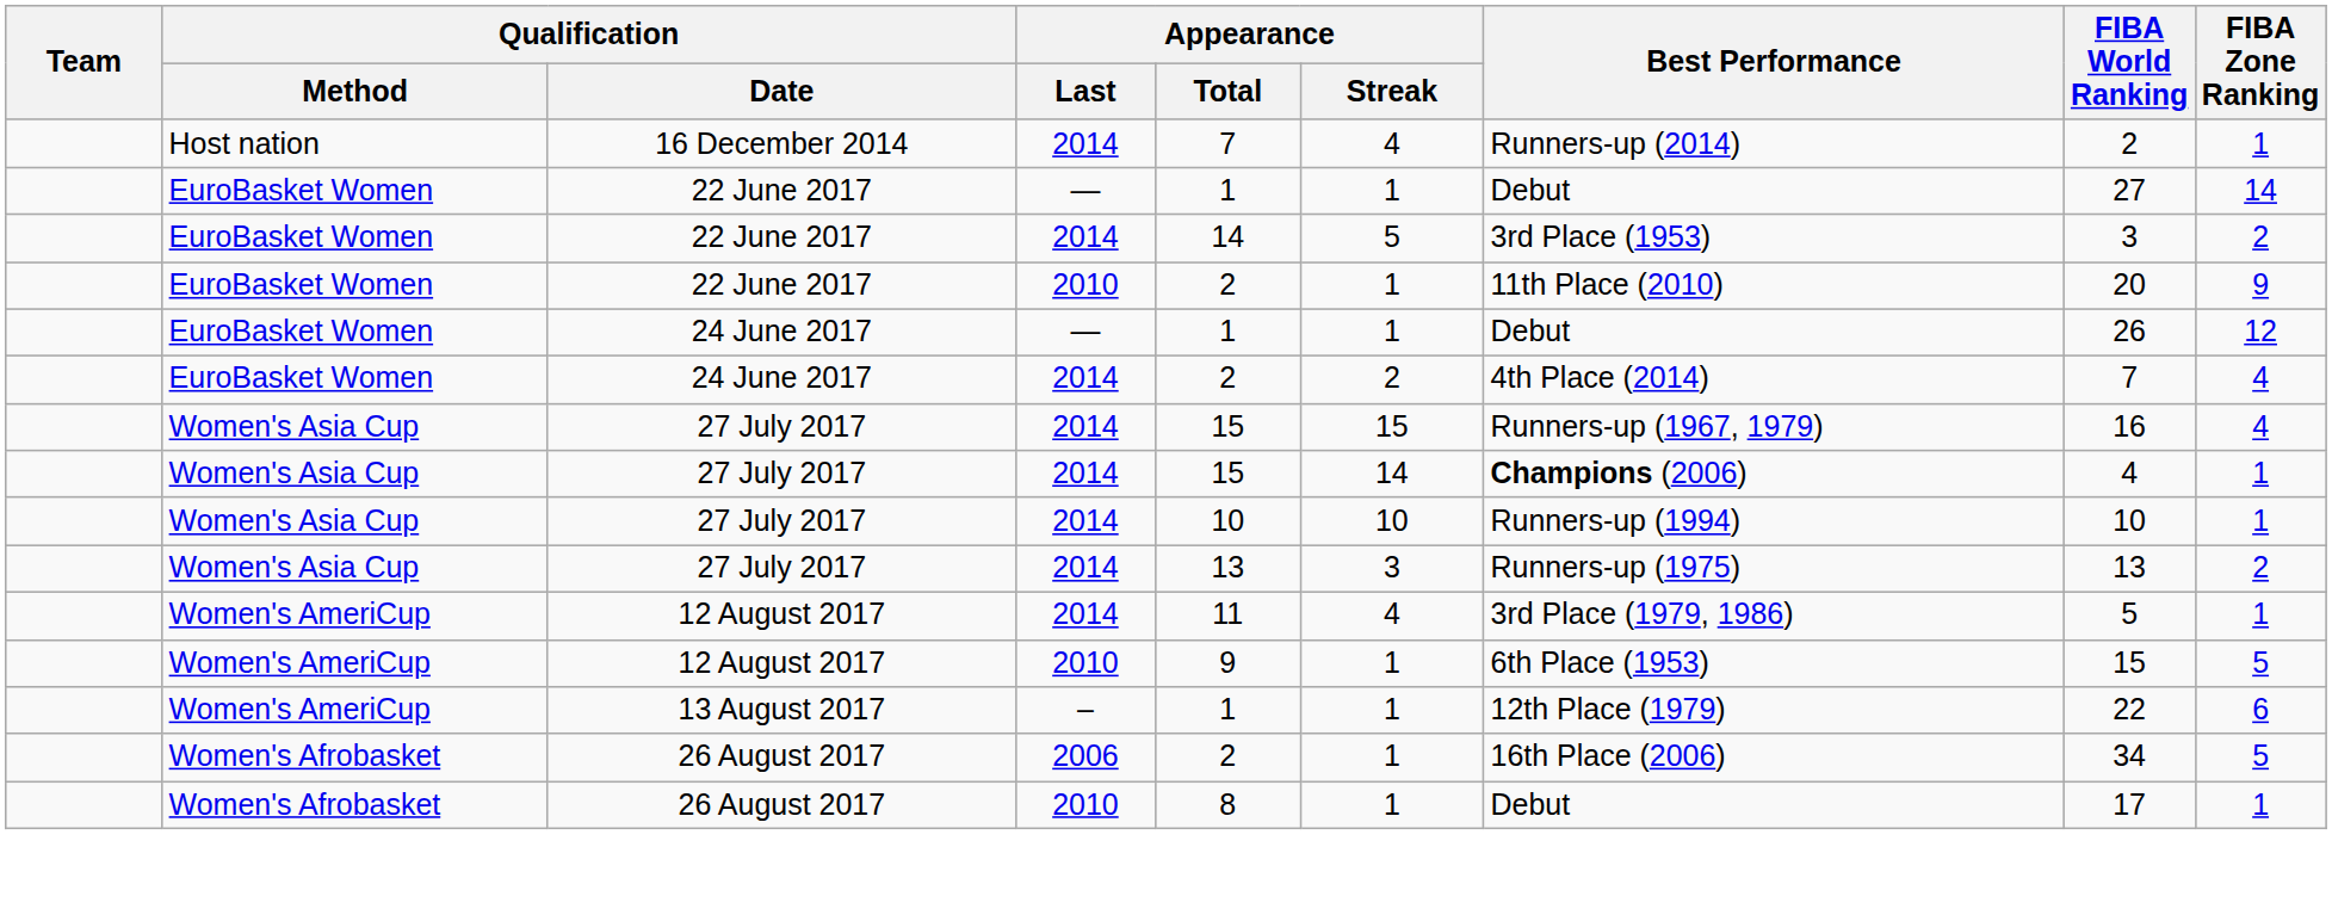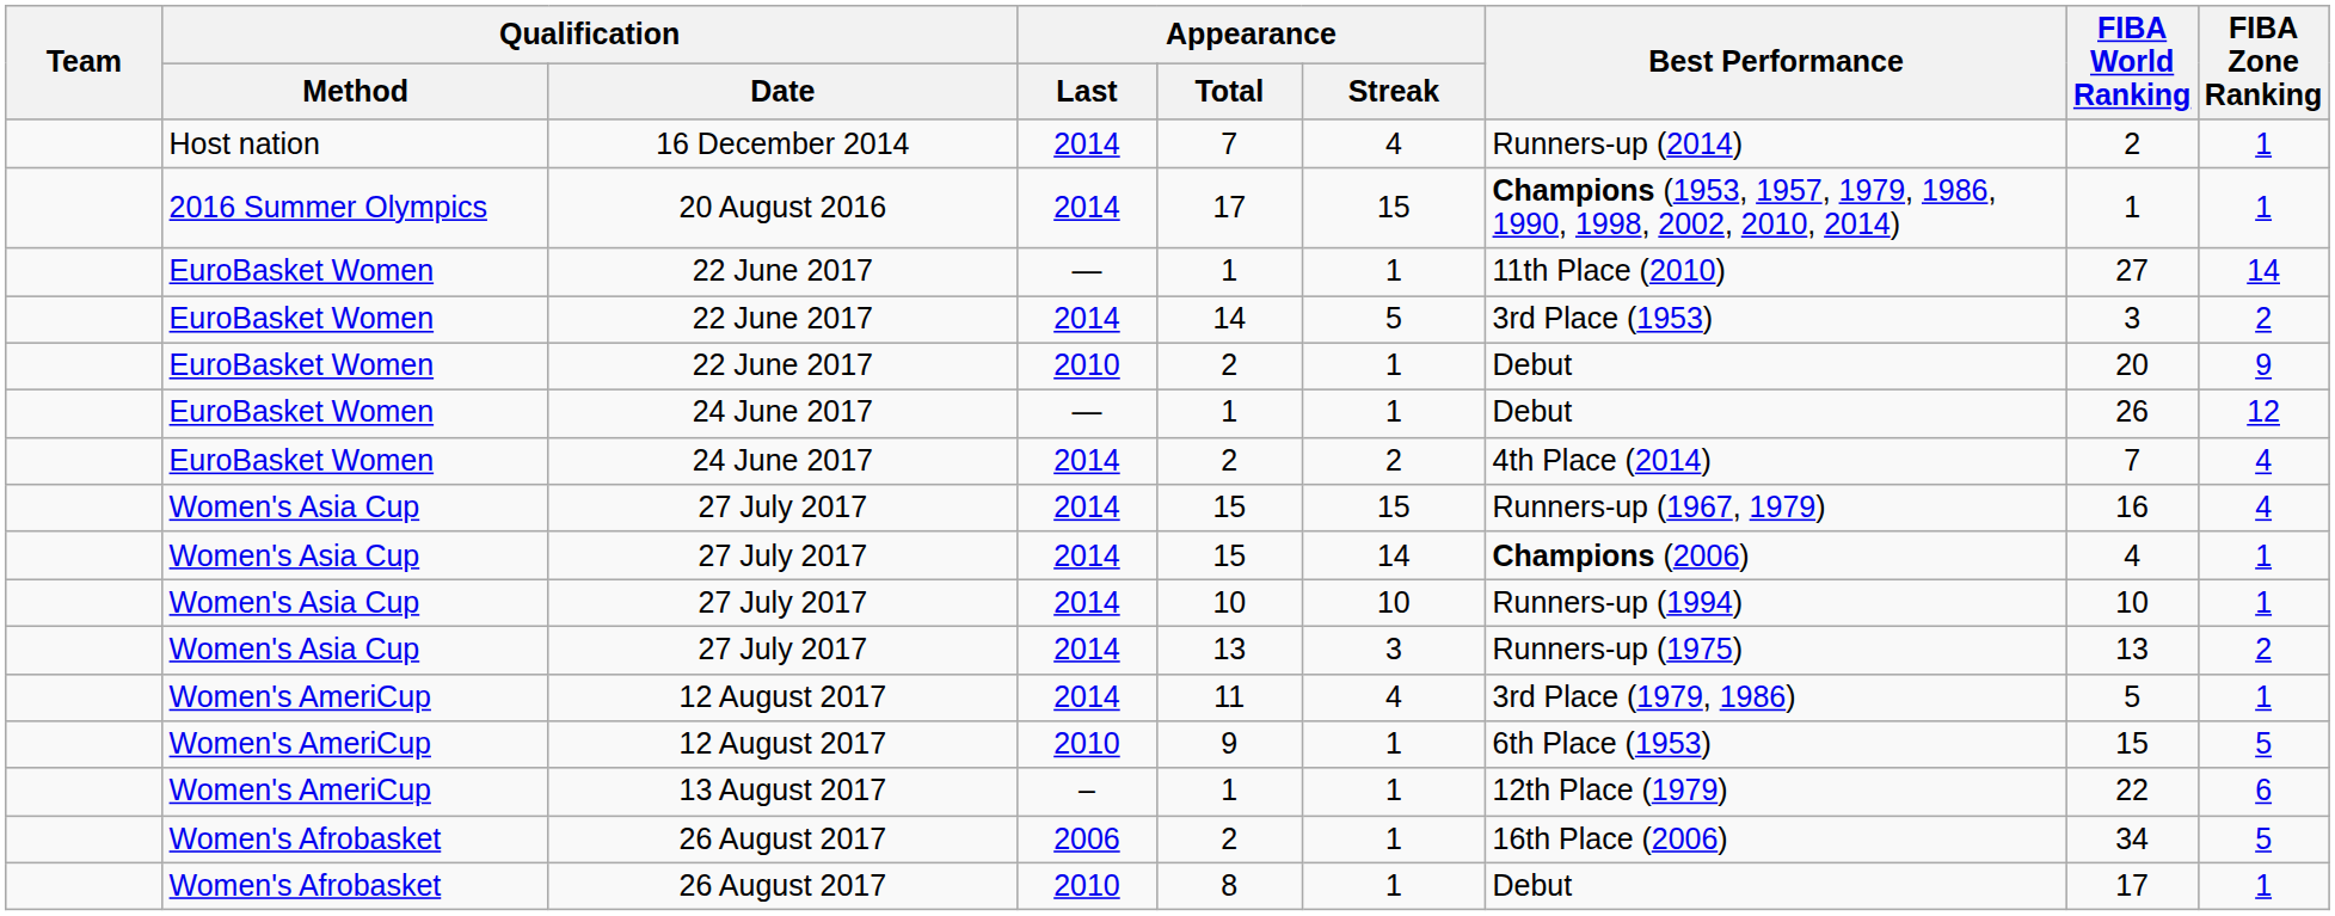+ row: 2016 Summer Olympics | 20 August 2016 | 2014 | 17 | 15 | Champions (1953, 1957, 1979, 1986, 1990, 1998, 2002, 2010, 2014) | 1 | 1
22 June 2017 / — | Best Performance: Debut -> 11th Place (2010)
22 June 2017 / 2010 | Best Performance: 11th Place (2010) -> Debut
